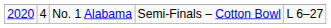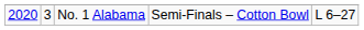No. 1 Alabama | column 2: 4 -> 3
